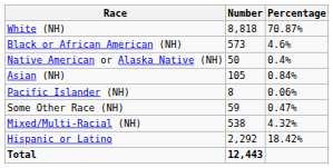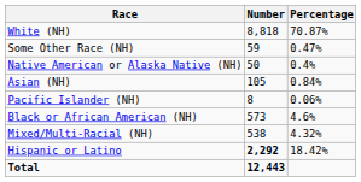rows swapped: Black or African American (NH) <-> Some Other Race (NH)
Hispanic or Latino | Number: normal -> bold
